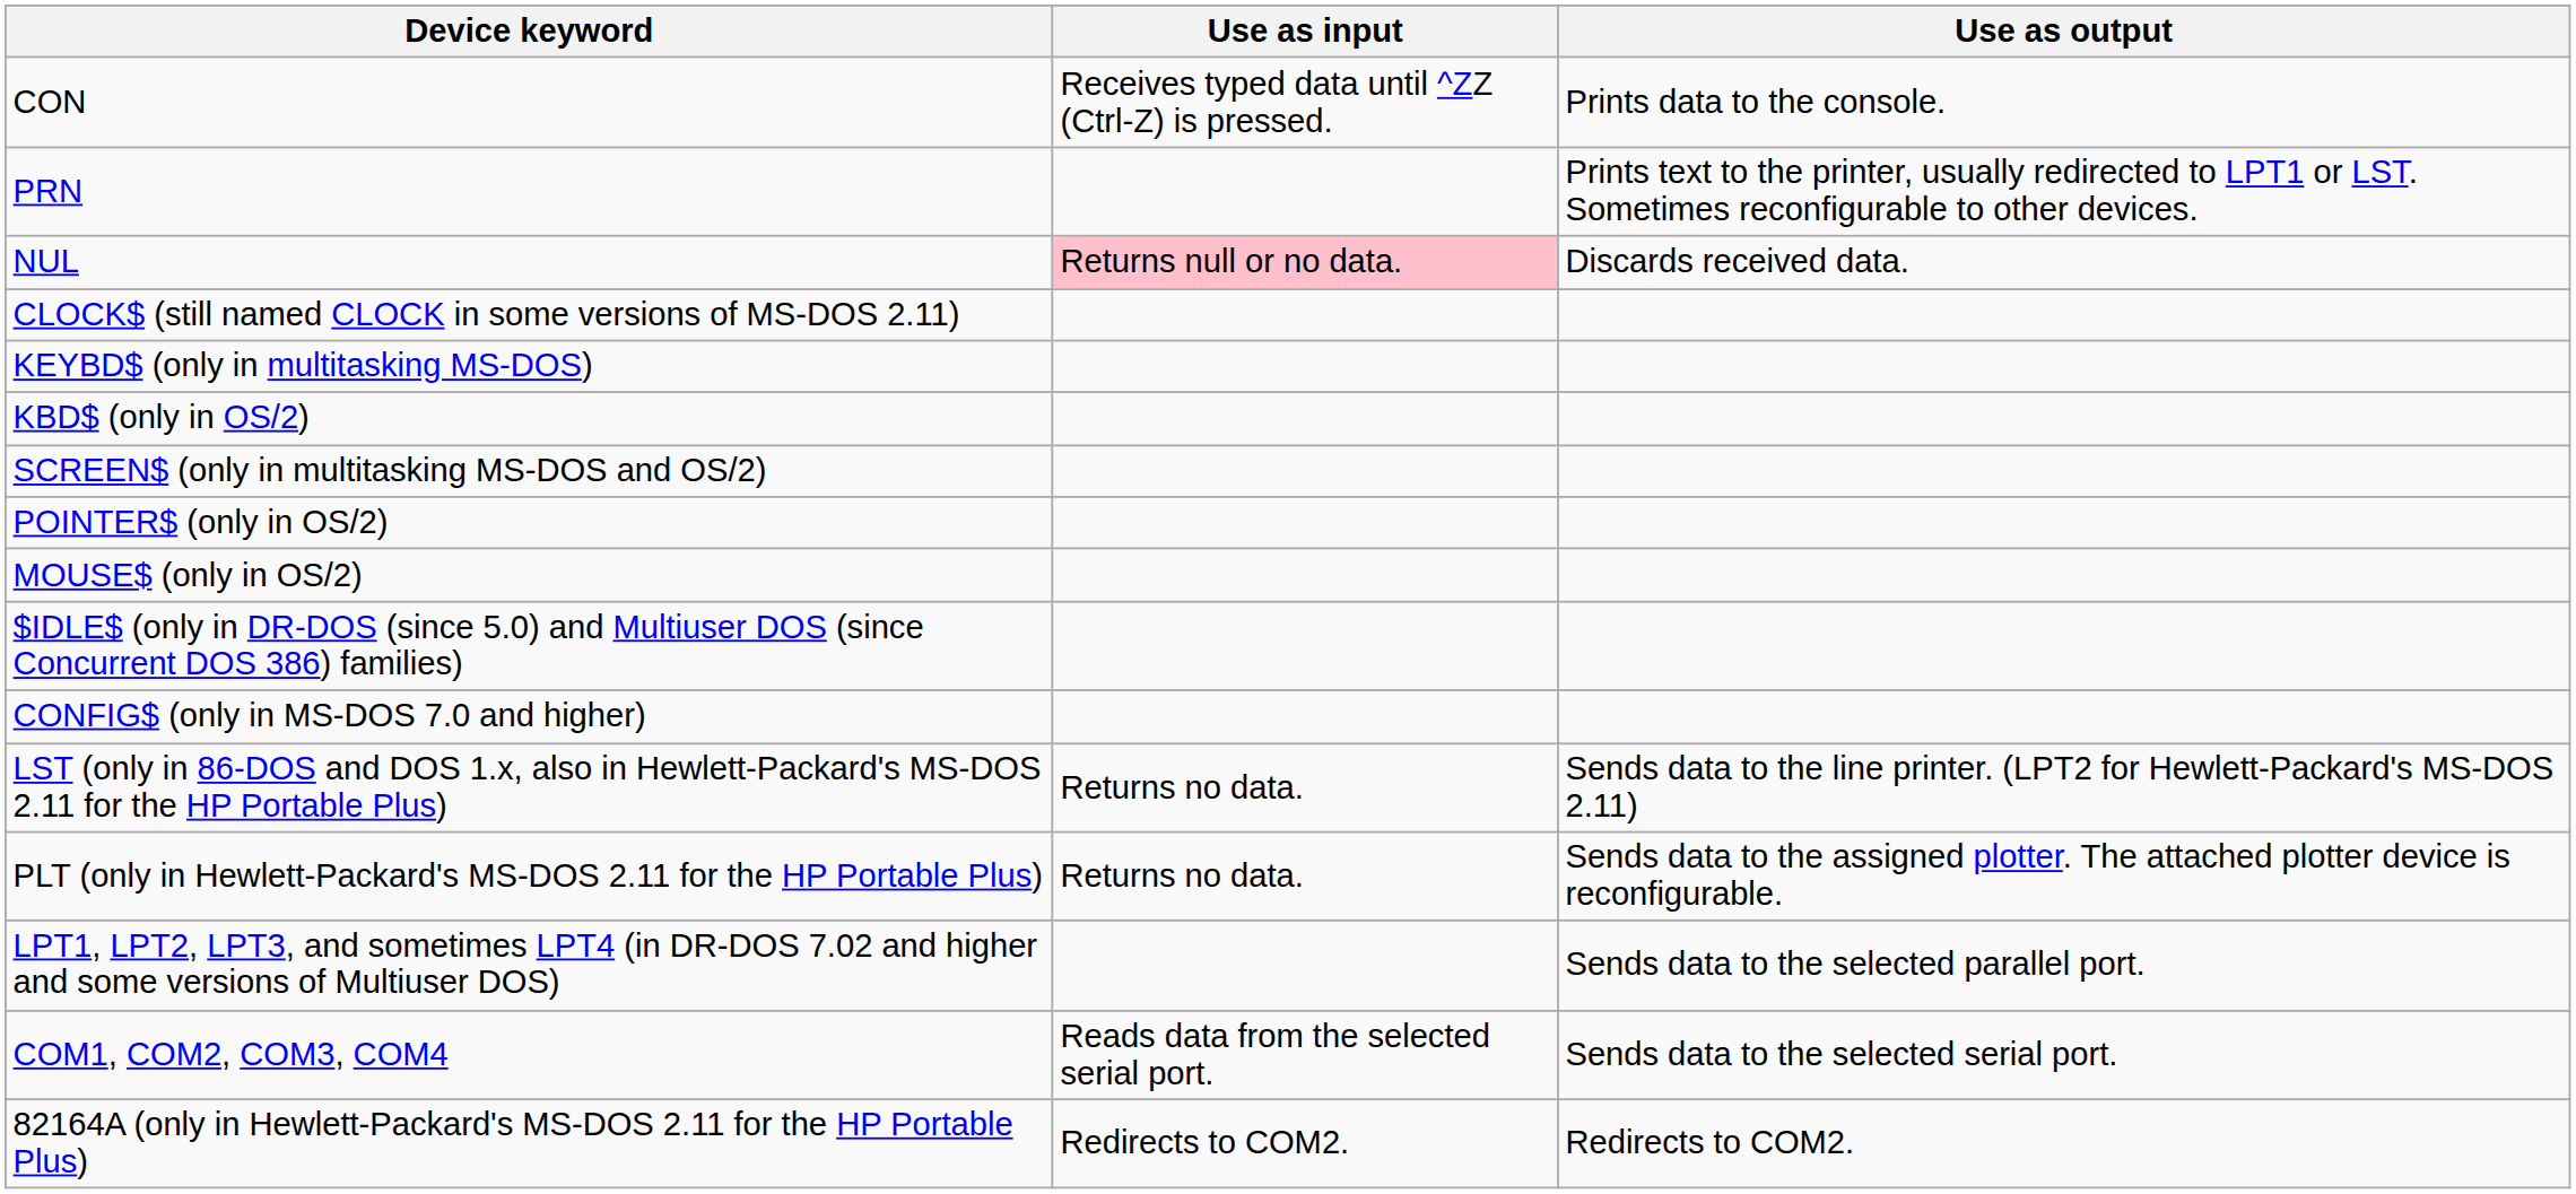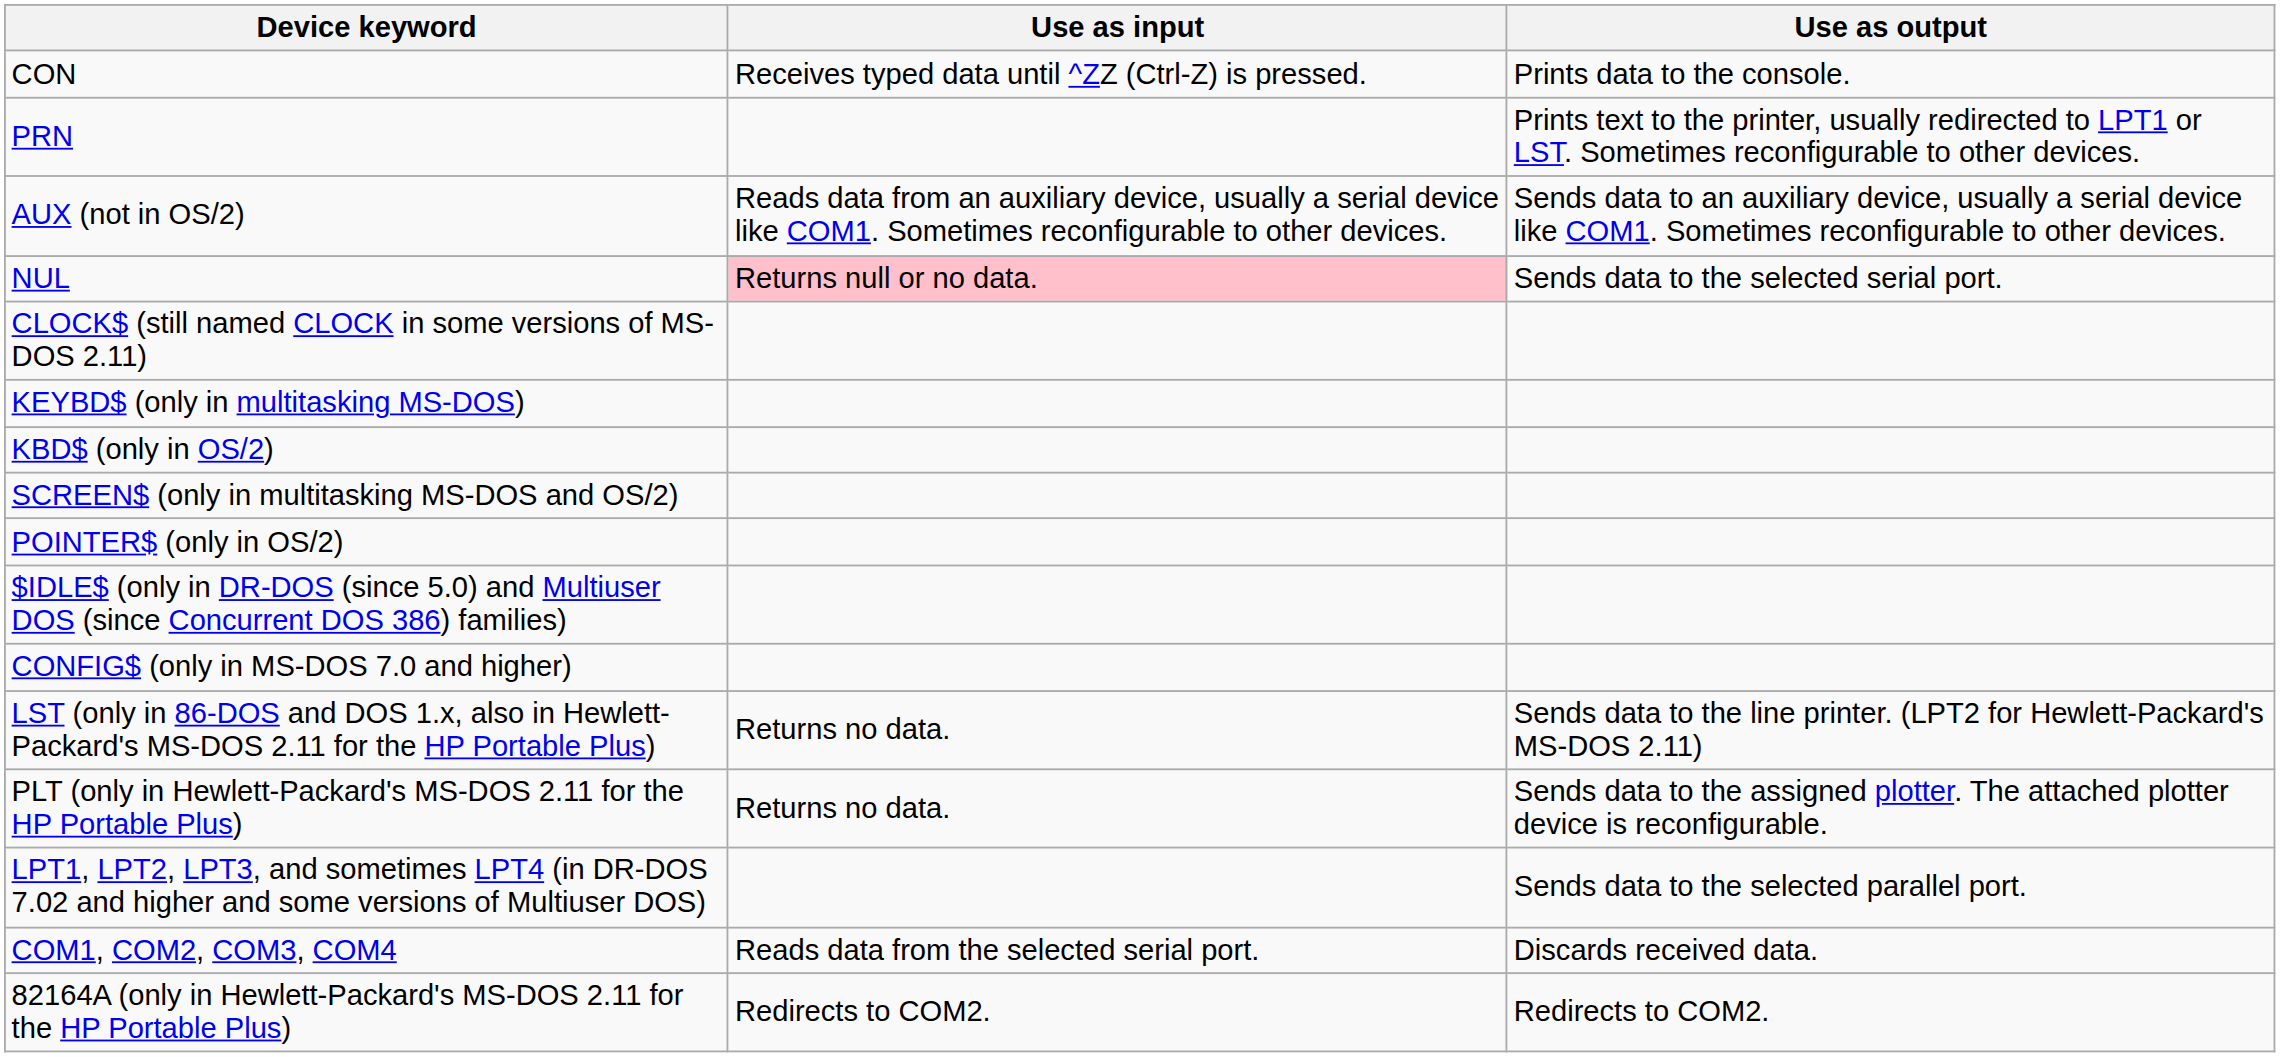+ row: AUX (not in OS/2) | Reads data from an auxiliary device, usually a serial device like COM1. Sometimes reconfigurable to other devices. | Sends data to an auxiliary device, usually a serial device like COM1. Sometimes reconfigurable to other devices.
NUL | Use as output: Discards received data. -> Sends data to the selected serial port.
- row: MOUSE$ (only in OS/2)
COM1, COM2, COM3, COM4 | Use as output: Sends data to the selected serial port. -> Discards received data.
